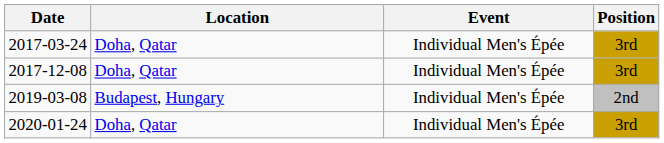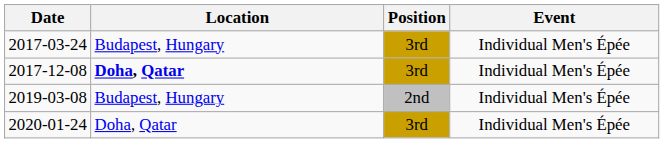columns swapped: Event <-> Position
2017-03-24 | Location: Doha, Qatar -> Budapest, Hungary
2017-12-08 | Location: normal -> bold
